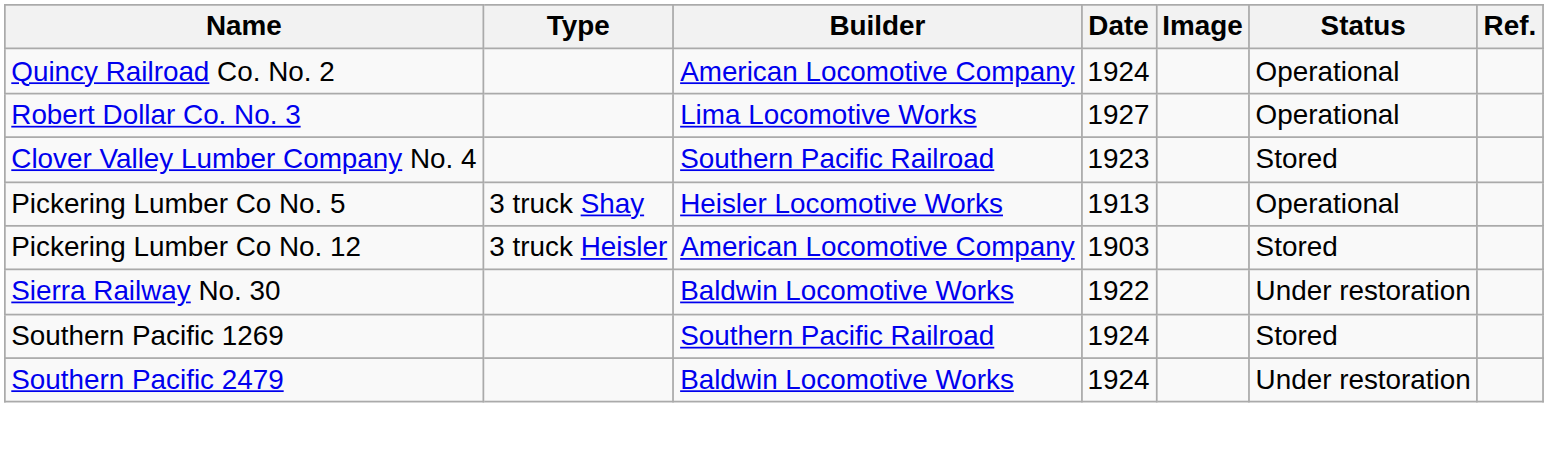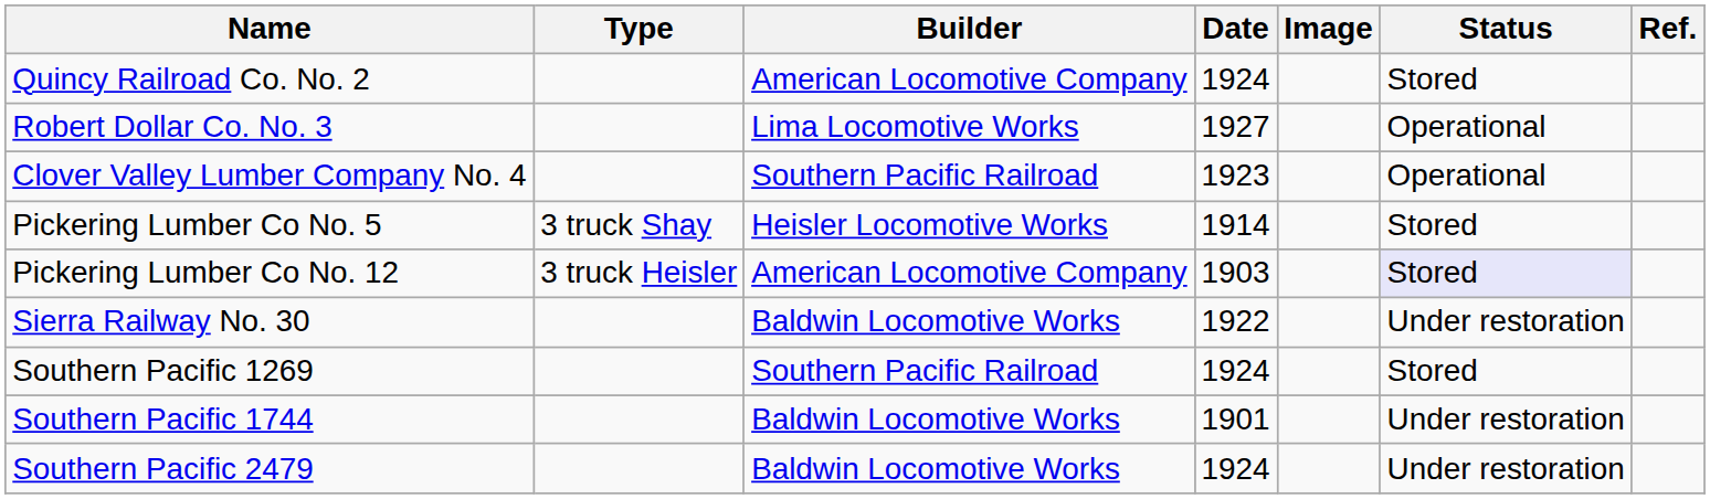Quincy Railroad Co. No. 2 | Status: Operational -> Stored
Clover Valley Lumber Company No. 4 | Status: Stored -> Operational
Pickering Lumber Co No. 5 | Date: 1913 -> 1914
Pickering Lumber Co No. 5 | Status: Operational -> Stored
Pickering Lumber Co No. 12 | Status: no background -> lavender background
+ row: Southern Pacific 1744 | Baldwin Locomotive Works | 1901 | Under restoration
